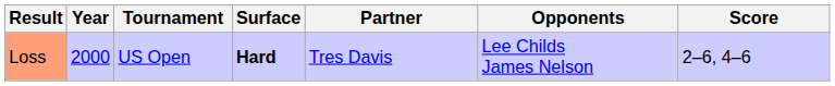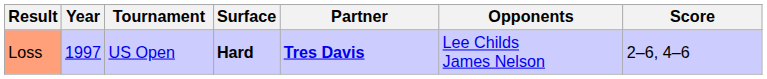Loss | Year: 2000 -> 1997
Loss | Partner: normal -> bold
